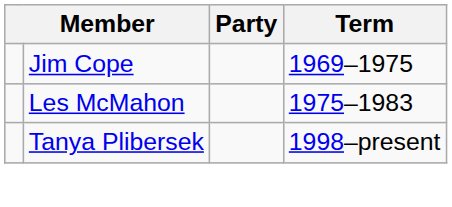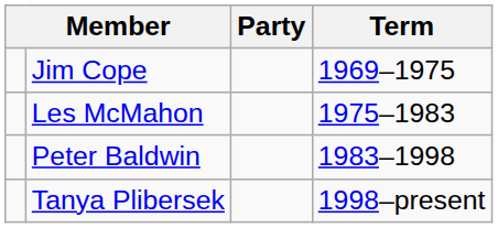+ row: Peter Baldwin | 1983–1998
